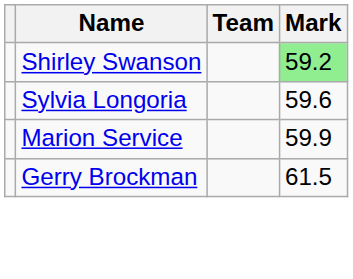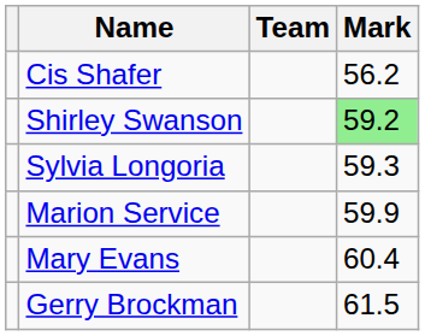+ row: Cis Shafer | 56.2
Sylvia Longoria | Mark: 59.6 -> 59.3
+ row: Mary Evans | 60.4
